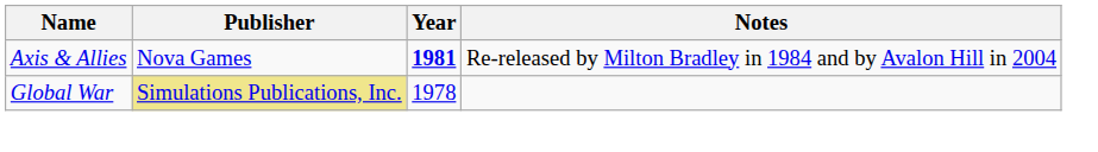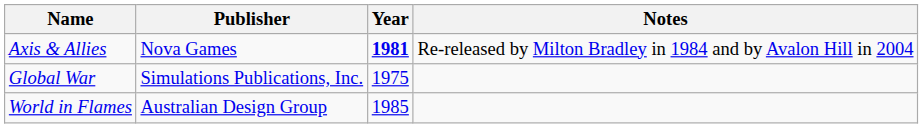Global War | Publisher: khaki background -> no background
Global War | Year: 1978 -> 1975
+ row: World in Flames | Australian Design Group | 1985
